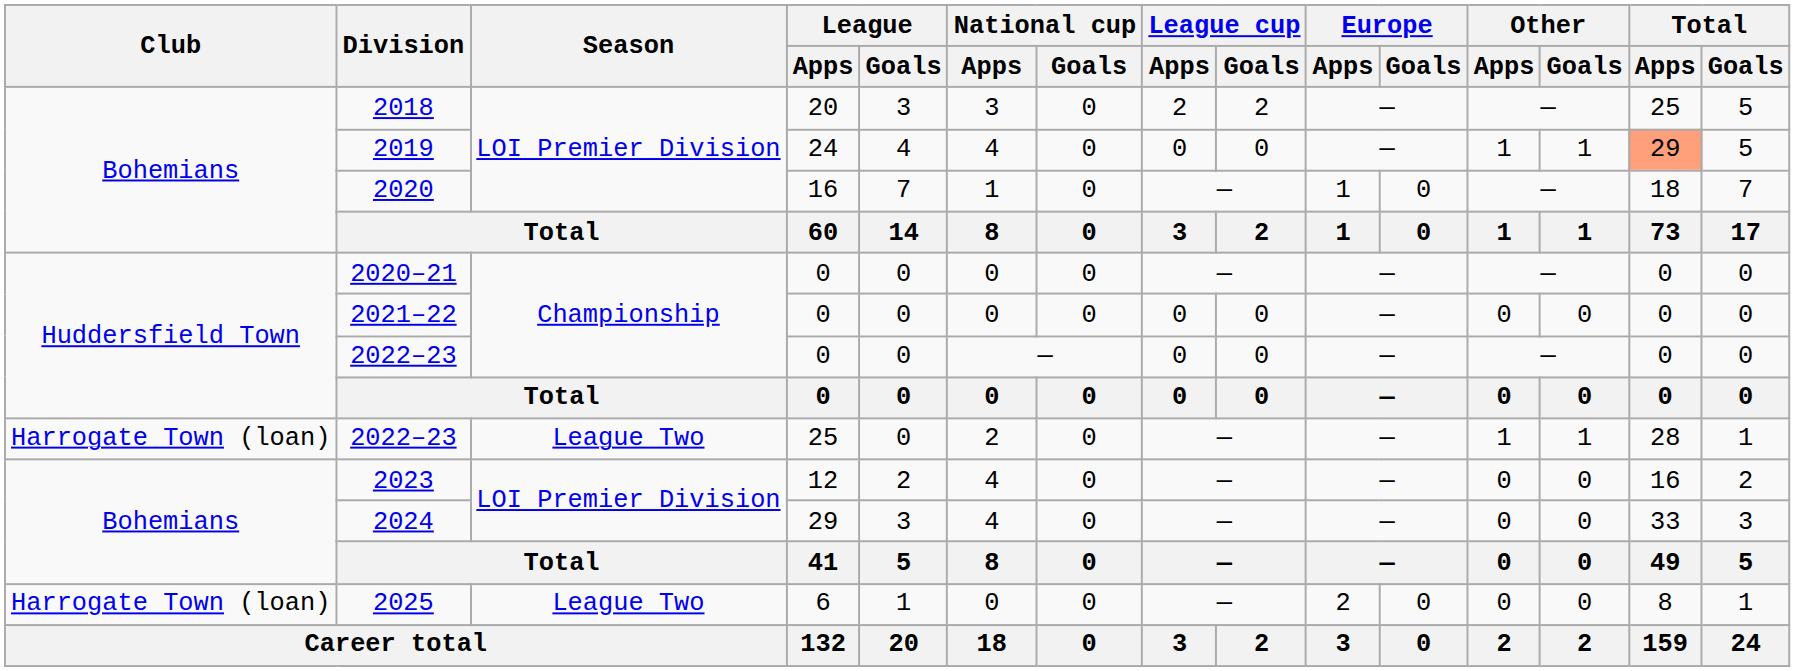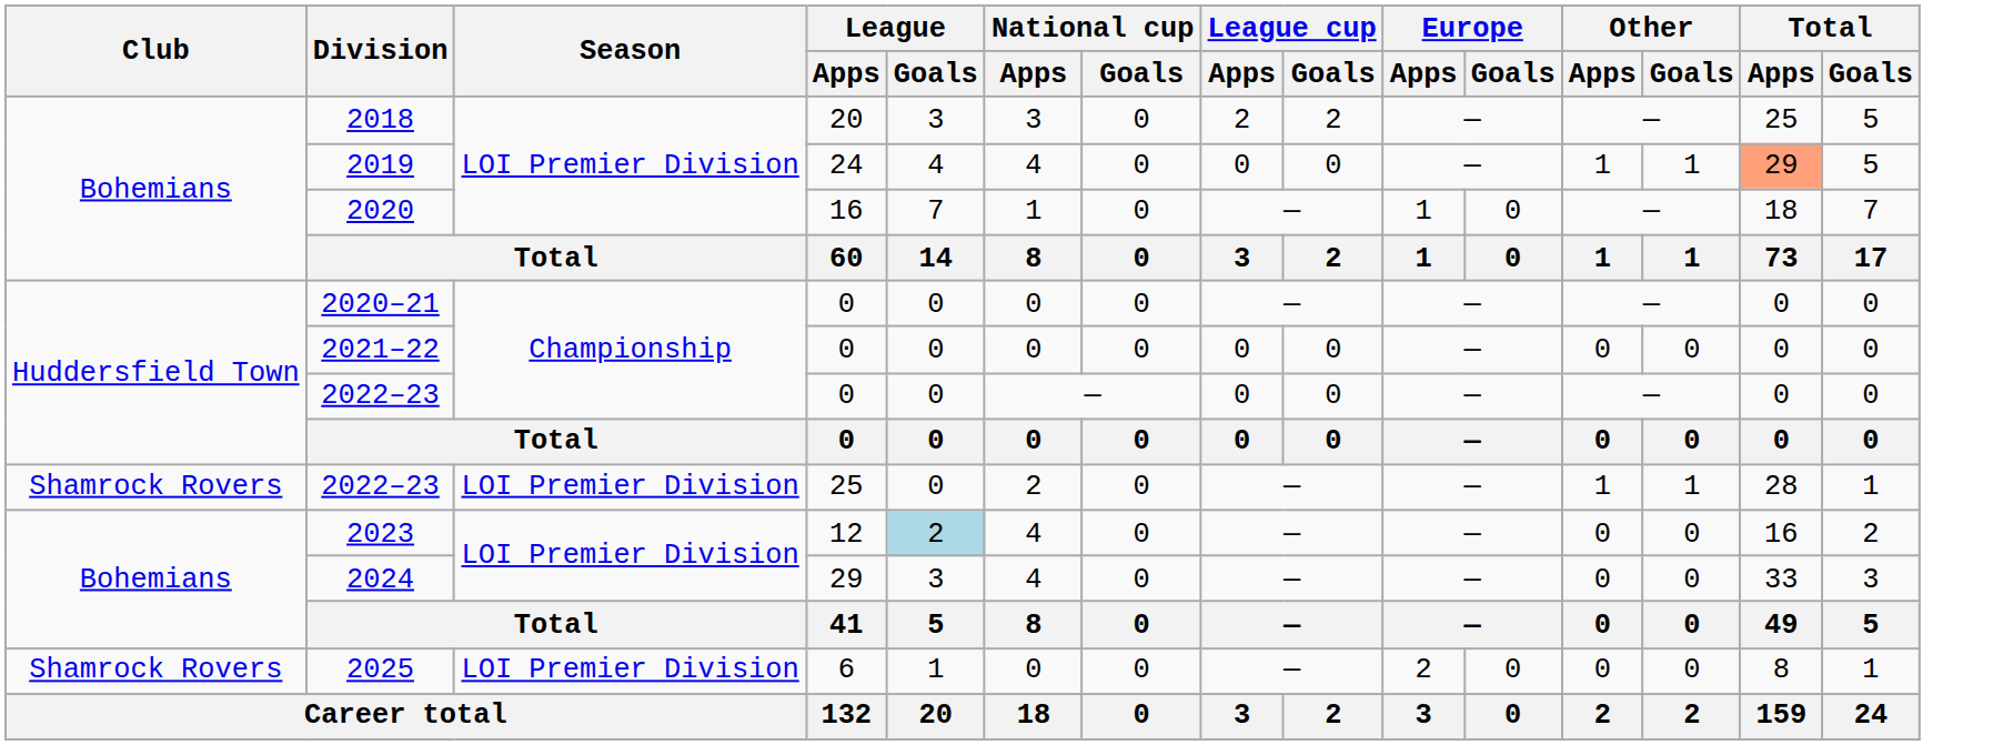2022–23 / 25 | Club: Harrogate Town (loan) -> Shamrock Rovers
2022–23 / 25 | Season: League Two -> LOI Premier Division
2023 | League / Goals: no background -> lightblue background
2025 | Club: Harrogate Town (loan) -> Shamrock Rovers
2025 | Season: League Two -> LOI Premier Division
